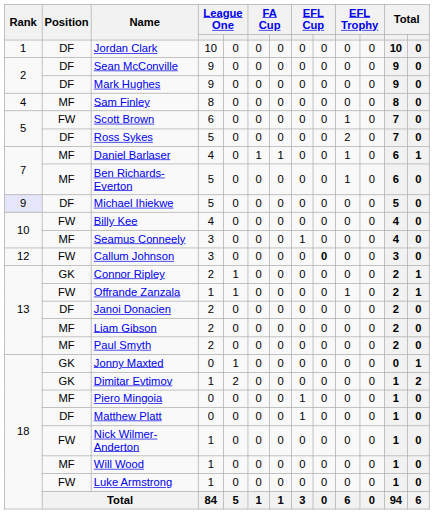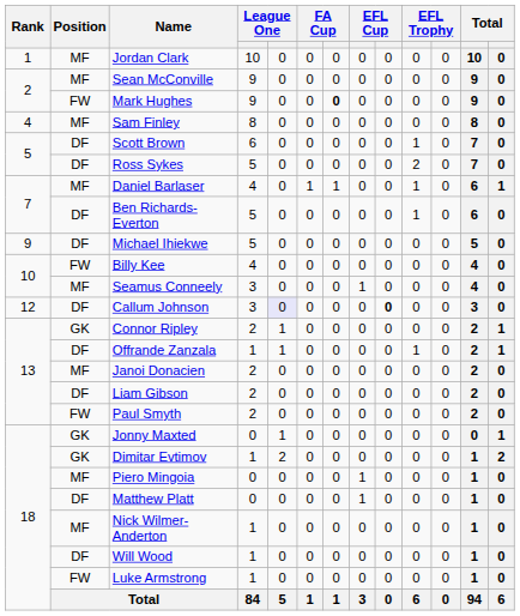Jordan Clark | Position: DF -> MF
Sean McConville | Position: DF -> MF
Mark Hughes | Position: DF -> FW
Mark Hughes | column 7: normal -> bold
Scott Brown | Position: FW -> DF
Ben Richards-Everton | Position: MF -> DF
Michael Ihiekwe | Rank: lavender background -> no background
Callum Johnson | Position: FW -> DF
Callum Johnson | column 5: no background -> lavender background
Offrande Zanzala | Position: FW -> DF
Janoi Donacien | Position: DF -> MF
Liam Gibson | Position: MF -> DF
Paul Smyth | Position: MF -> FW
Nick Wilmer-Anderton | Position: FW -> MF
Will Wood | Position: MF -> DF
